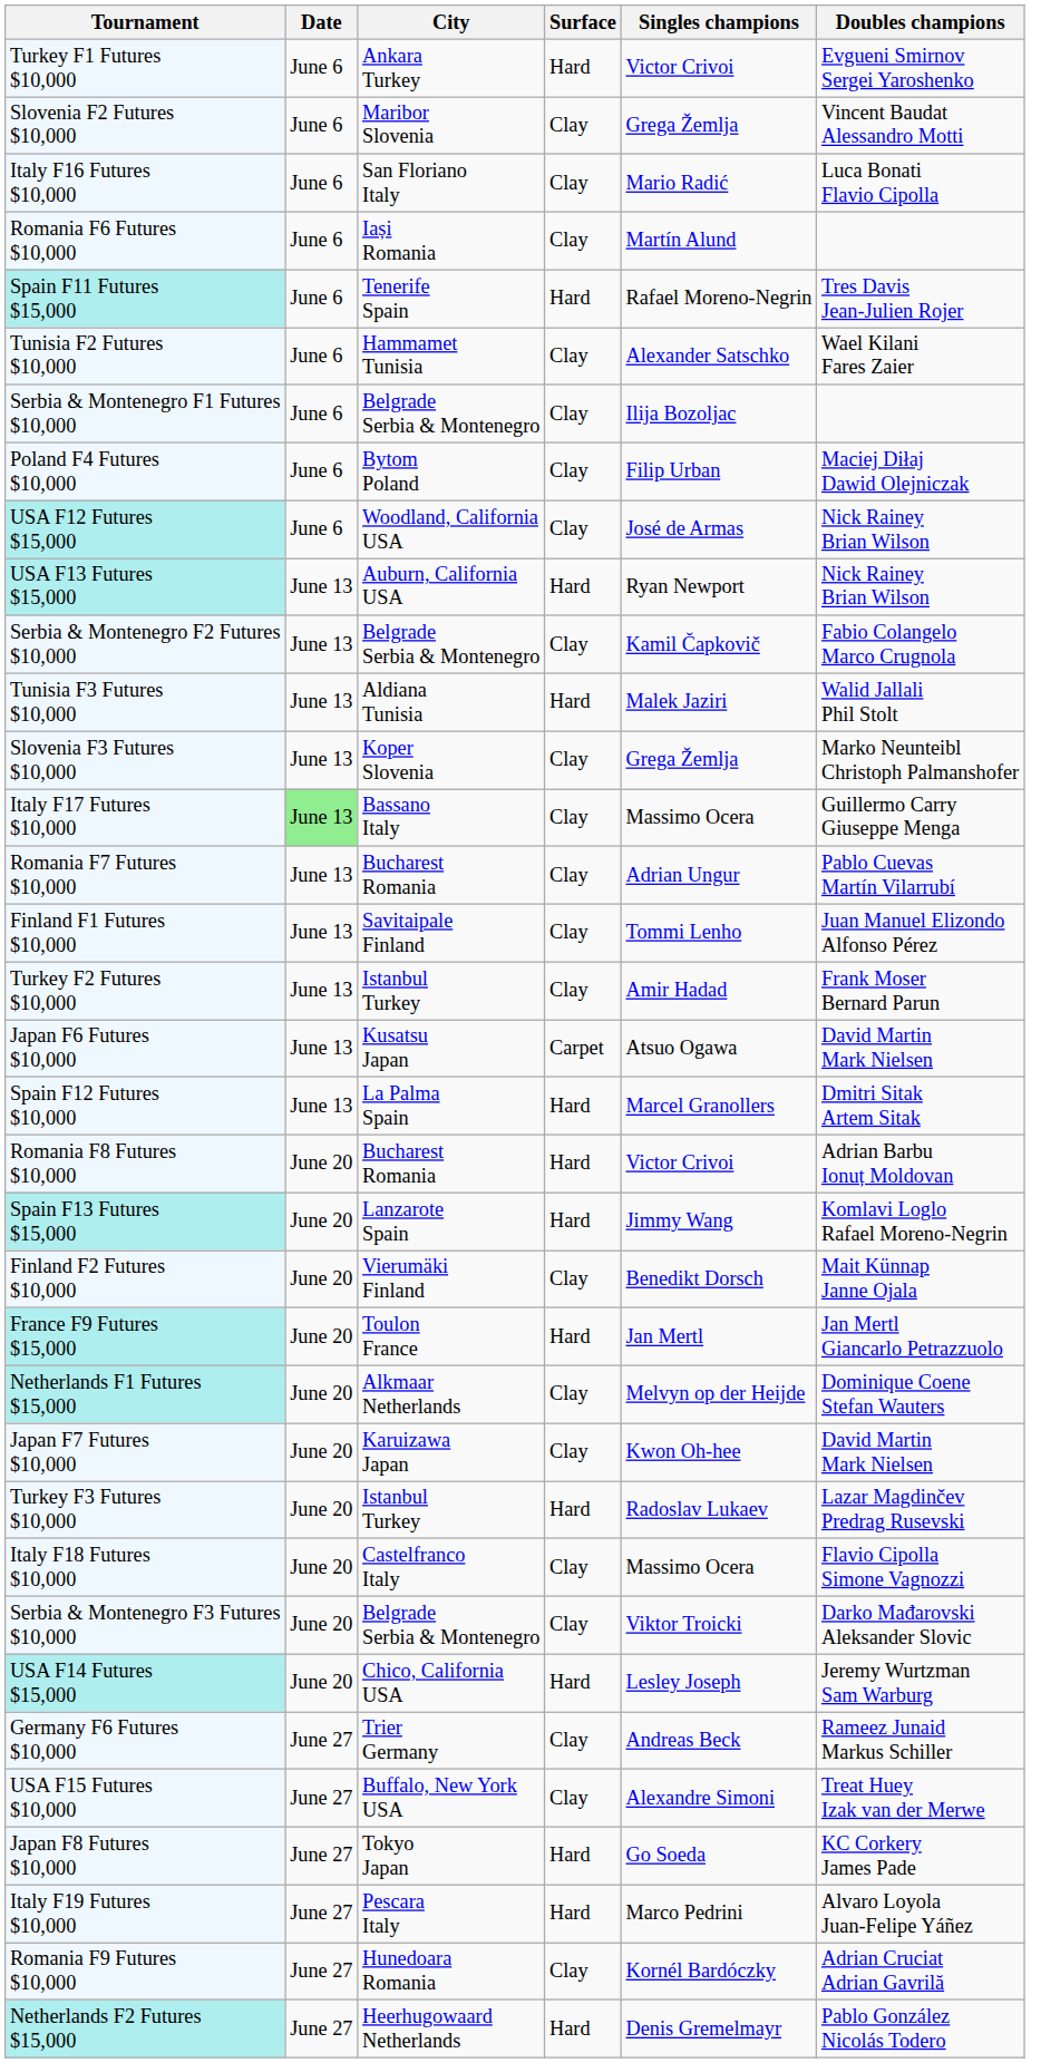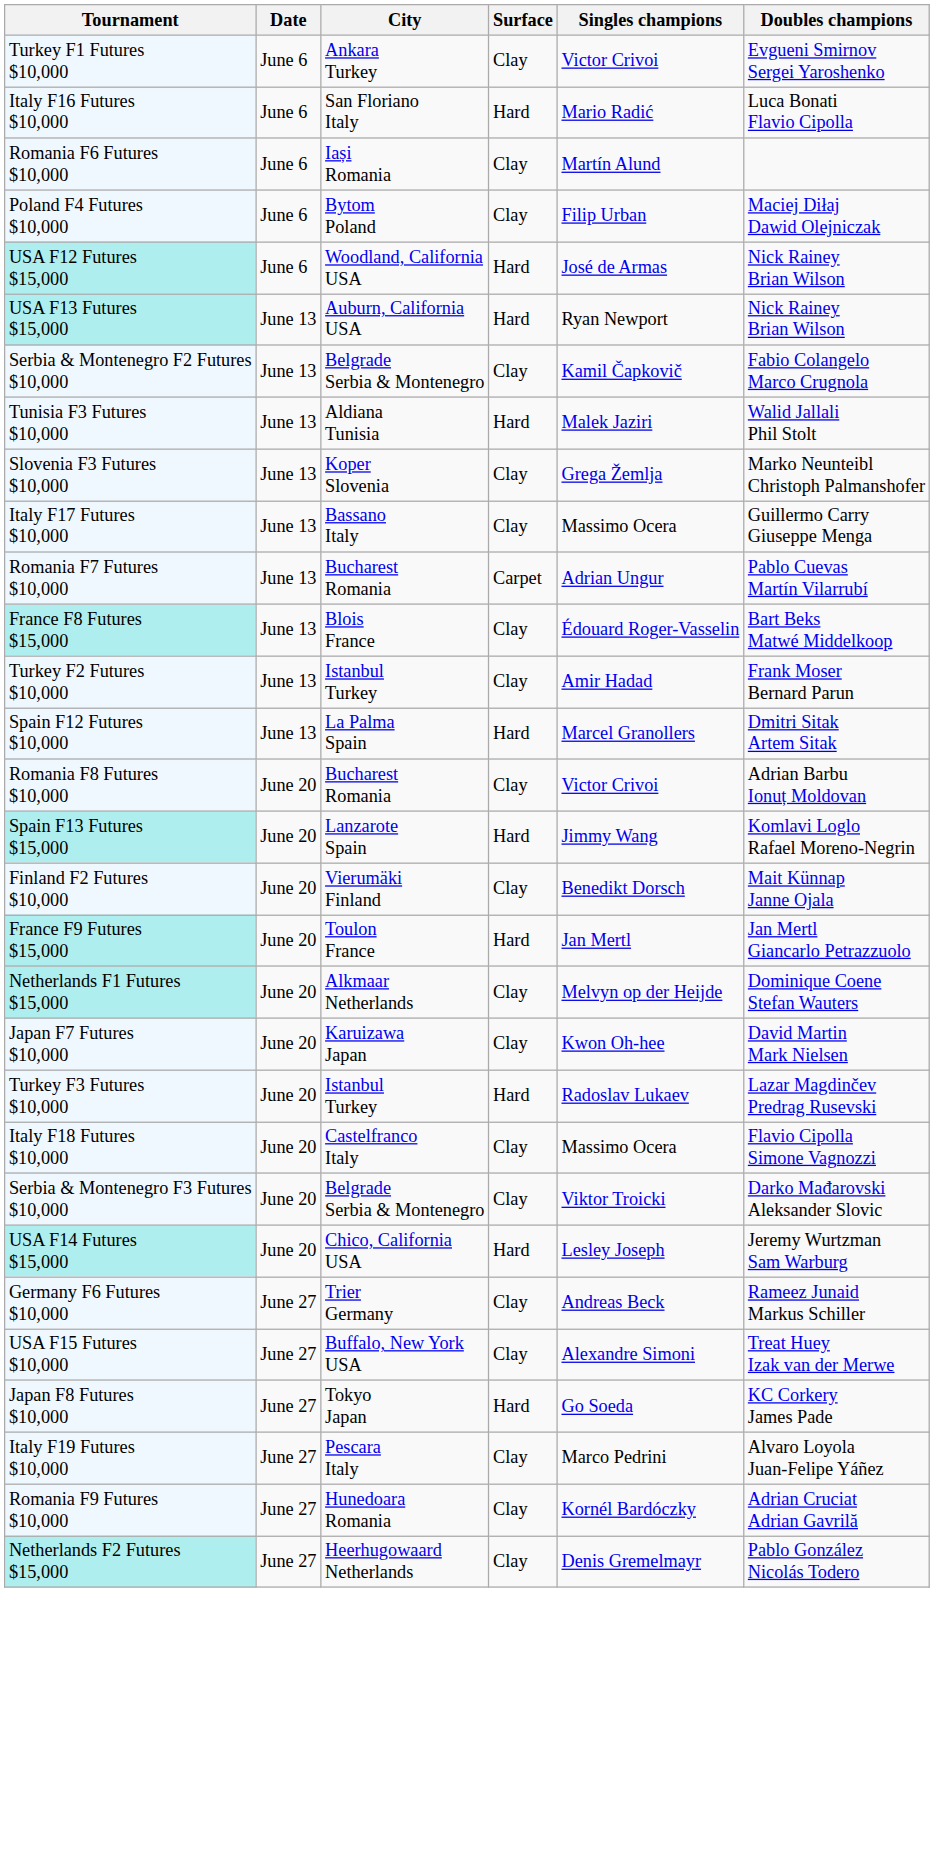Turkey F1 Futures $10,000 | Surface: Hard -> Clay
- row: Slovenia F2 Futures $10,000 | June 6 | Maribor Slovenia | Clay | Grega Žemlja | Vincent Baudat Alessandro Motti
Italy F16 Futures $10,000 | Surface: Clay -> Hard
- row: Spain F11 Futures $15,000 | June 6 | Tenerife Spain | Hard | Rafael Moreno-Negrin | Tres Davis Jean-Julien Rojer
- row: Tunisia F2 Futures $10,000 | June 6 | Hammamet Tunisia | Clay | Alexander Satschko | Wael Kilani Fares Zaier
- row: Serbia & Montenegro F1 Futures $10,000 | June 6 | Belgrade Serbia & Montenegro | Clay | Ilija Bozoljac
USA F12 Futures $15,000 | Surface: Clay -> Hard
Italy F17 Futures $10,000 | Date: lightgreen background -> no background
Romania F7 Futures $10,000 | Surface: Clay -> Carpet
- row: Finland F1 Futures $10,000 | June 13 | Savitaipale Finland | Clay | Tommi Lenho | Juan Manuel Elizondo Alfonso Pérez
+ row: France F8 Futures $15,000 | June 13 | Blois France | Clay | Édouard Roger-Vasselin | Bart Beks Matwé Middelkoop
- row: Japan F6 Futures $10,000 | June 13 | Kusatsu Japan | Carpet | Atsuo Ogawa | David Martin Mark Nielsen
Romania F8 Futures $10,000 | Surface: Hard -> Clay
Italy F19 Futures $10,000 | Surface: Hard -> Clay
Netherlands F2 Futures $15,000 | Surface: Hard -> Clay
